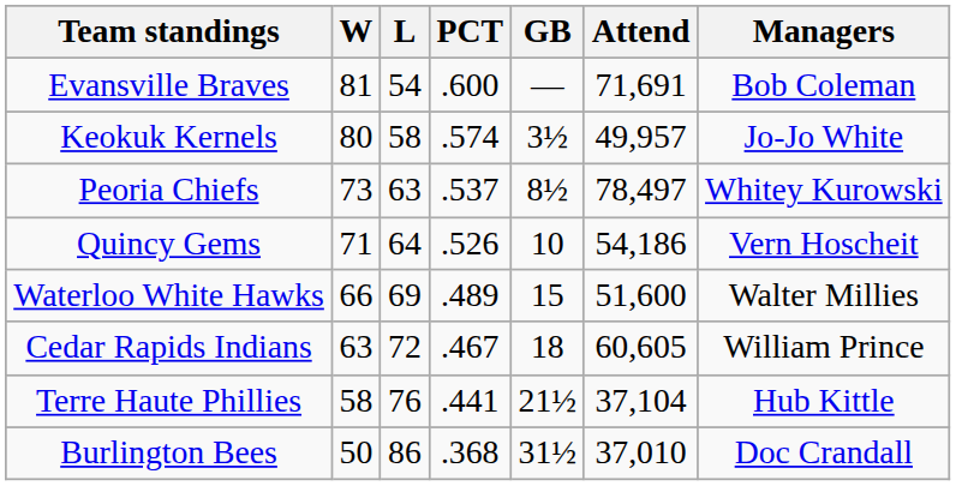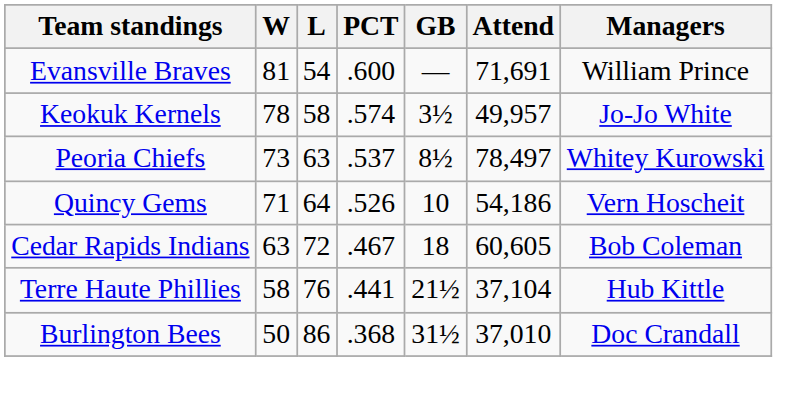Evansville Braves | Managers: Bob Coleman -> William Prince
Keokuk Kernels | W: 80 -> 78
- row: Waterloo White Hawks | 66 | 69 | .489 | 15 | 51,600 | Walter Millies
Cedar Rapids Indians | Managers: William Prince -> Bob Coleman
